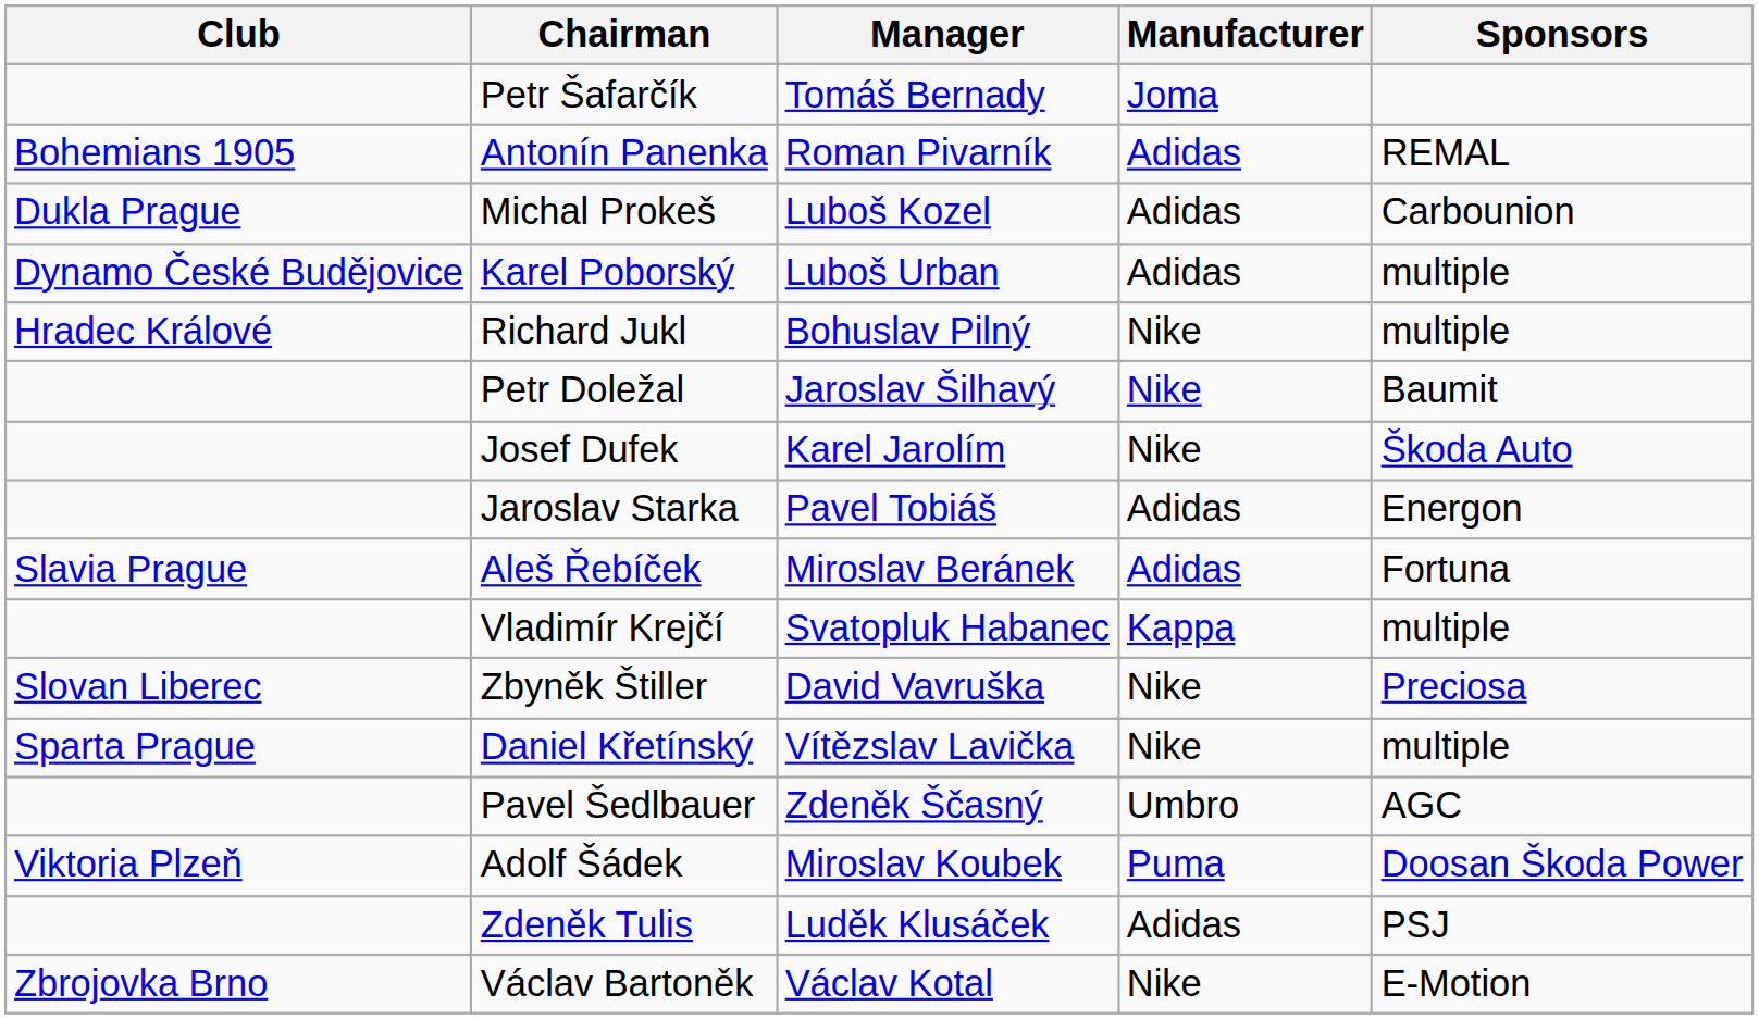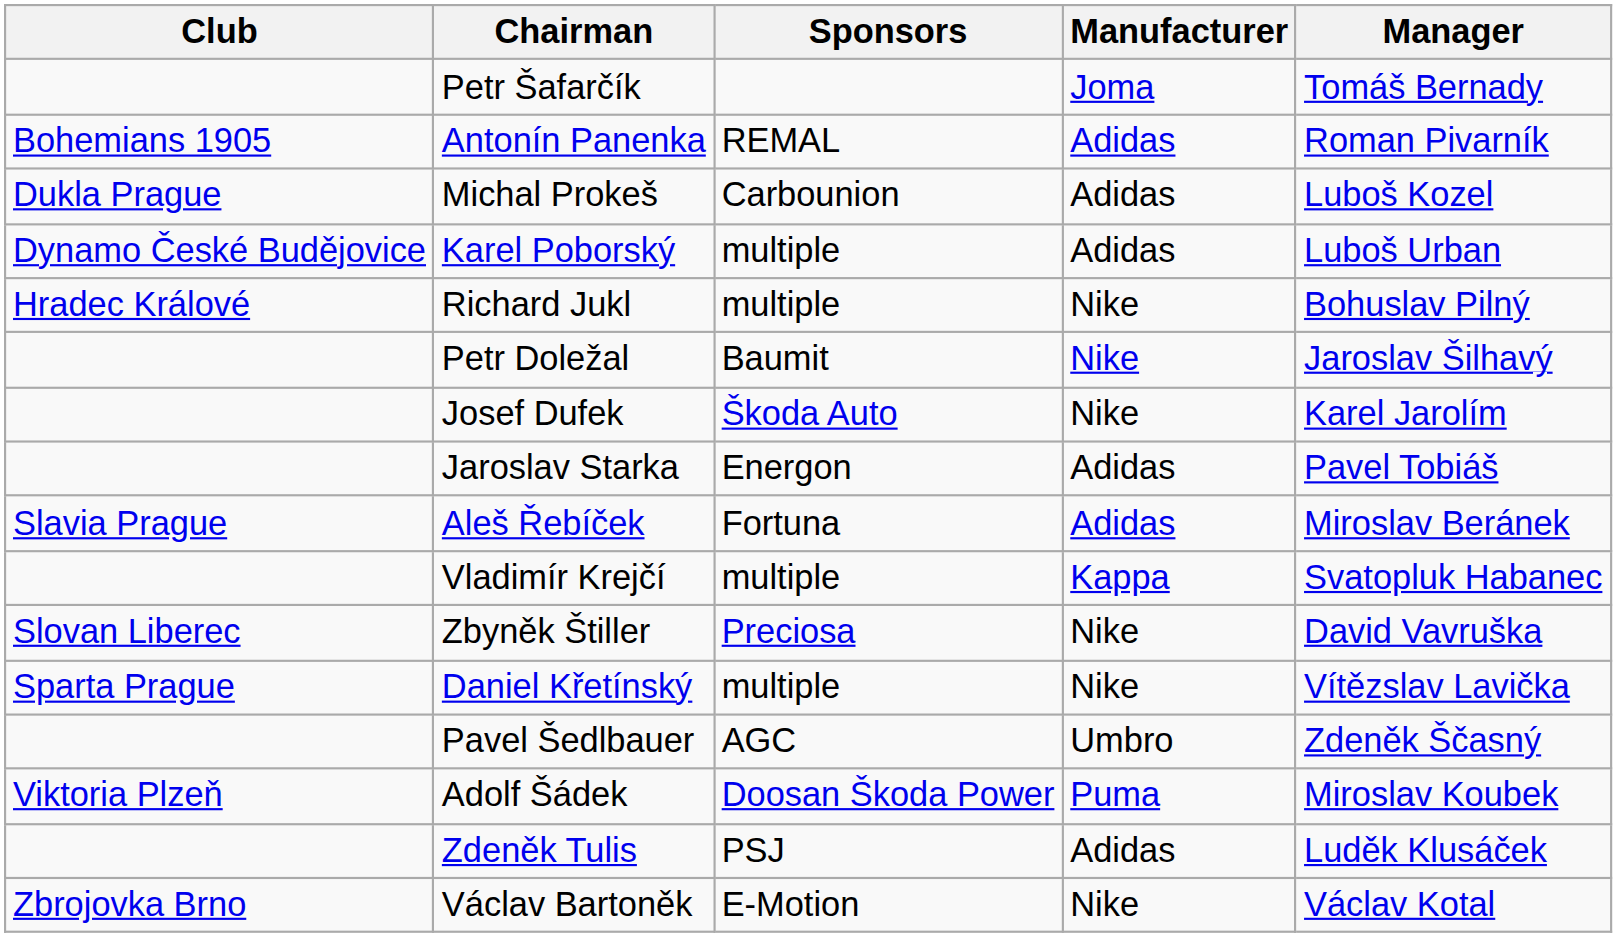columns swapped: Manager <-> Sponsors
